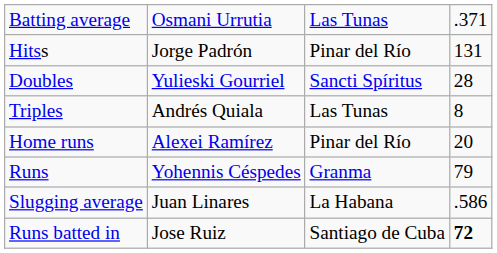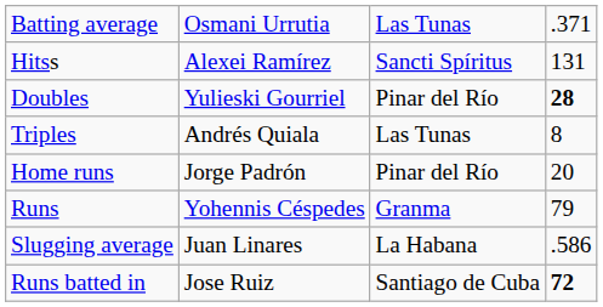Hitss | column 2: Jorge Padrón -> Alexei Ramírez
Hitss | column 3: Pinar del Río -> Sancti Spíritus
Doubles | column 3: Sancti Spíritus -> Pinar del Río
Doubles | column 4: normal -> bold
Home runs | column 2: Alexei Ramírez -> Jorge Padrón
